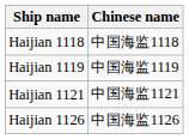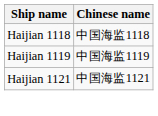- row: Haijian 1126 | 中国海监1126
